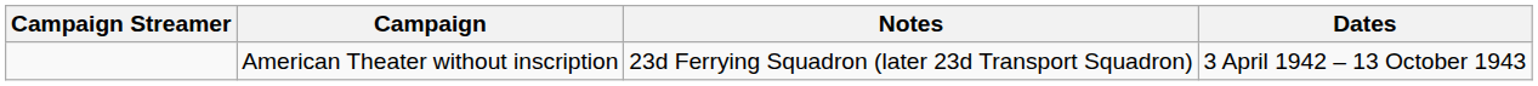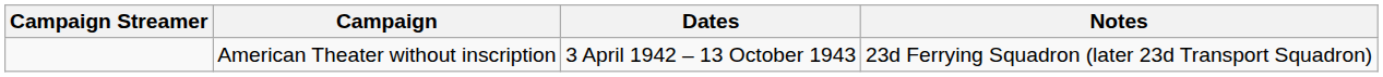columns swapped: Dates <-> Notes
